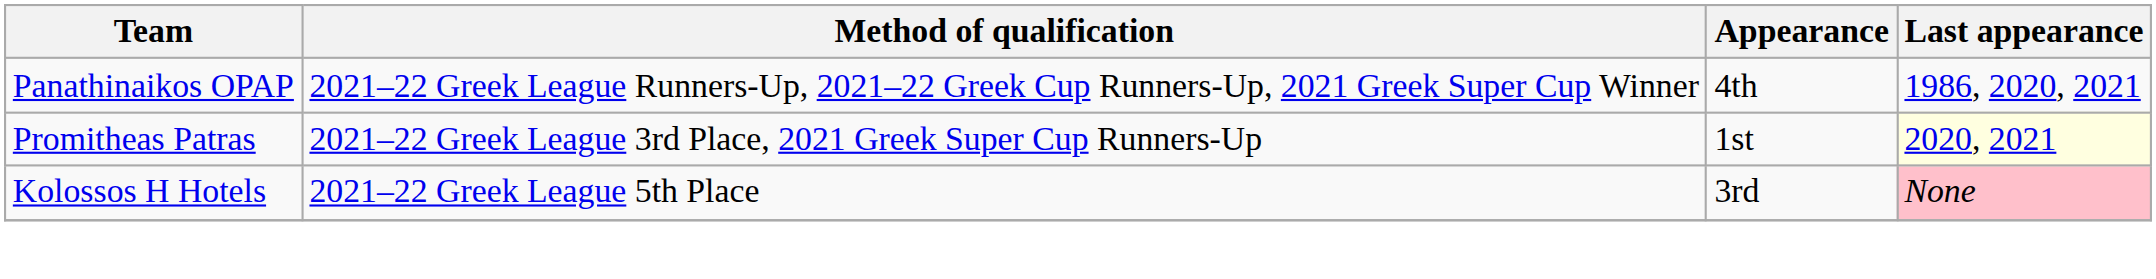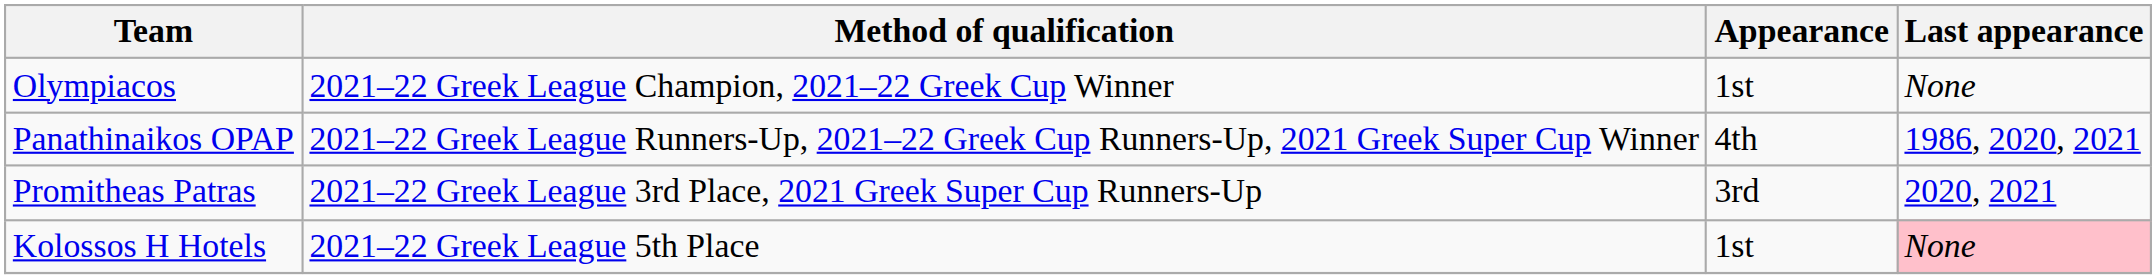+ row: Olympiacos | 2021–22 Greek League Champion, 2021–22 Greek Cup Winner | 1st | None
Promitheas Patras | Appearance: 1st -> 3rd
Promitheas Patras | Last appearance: lightyellow background -> no background
Kolossos H Hotels | Appearance: 3rd -> 1st
